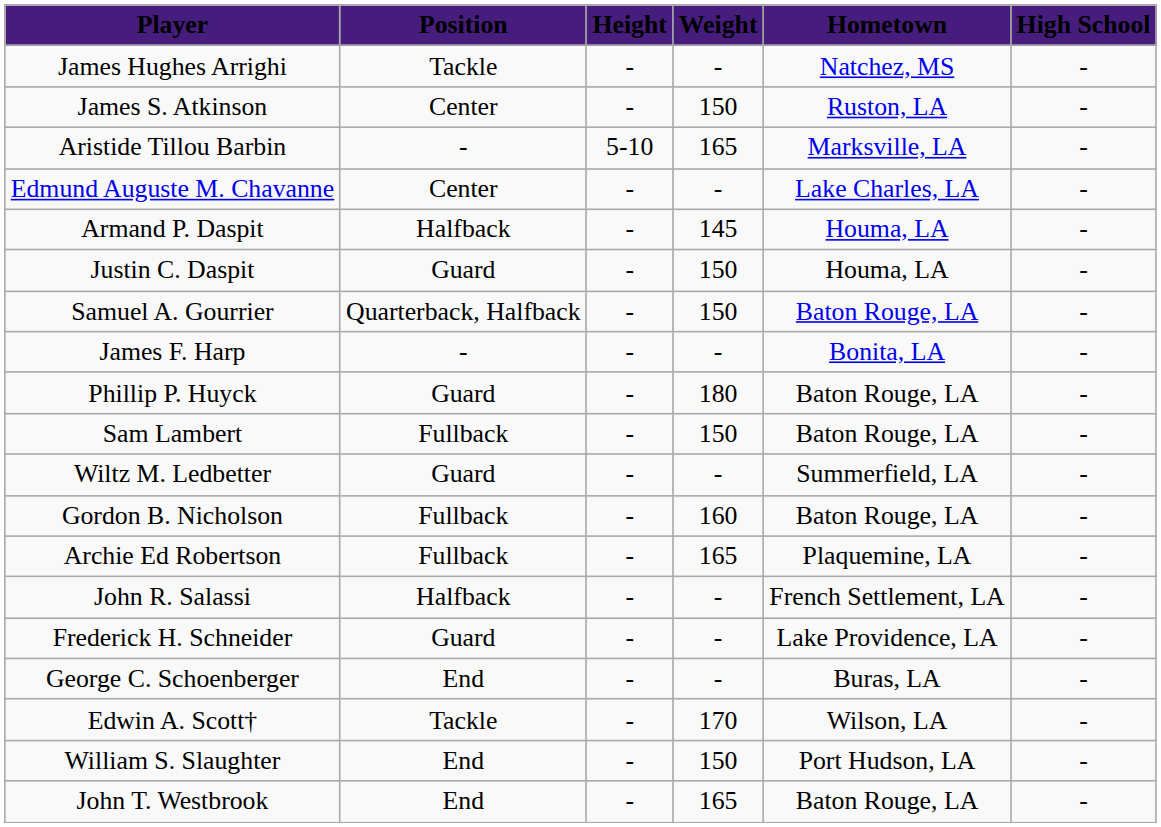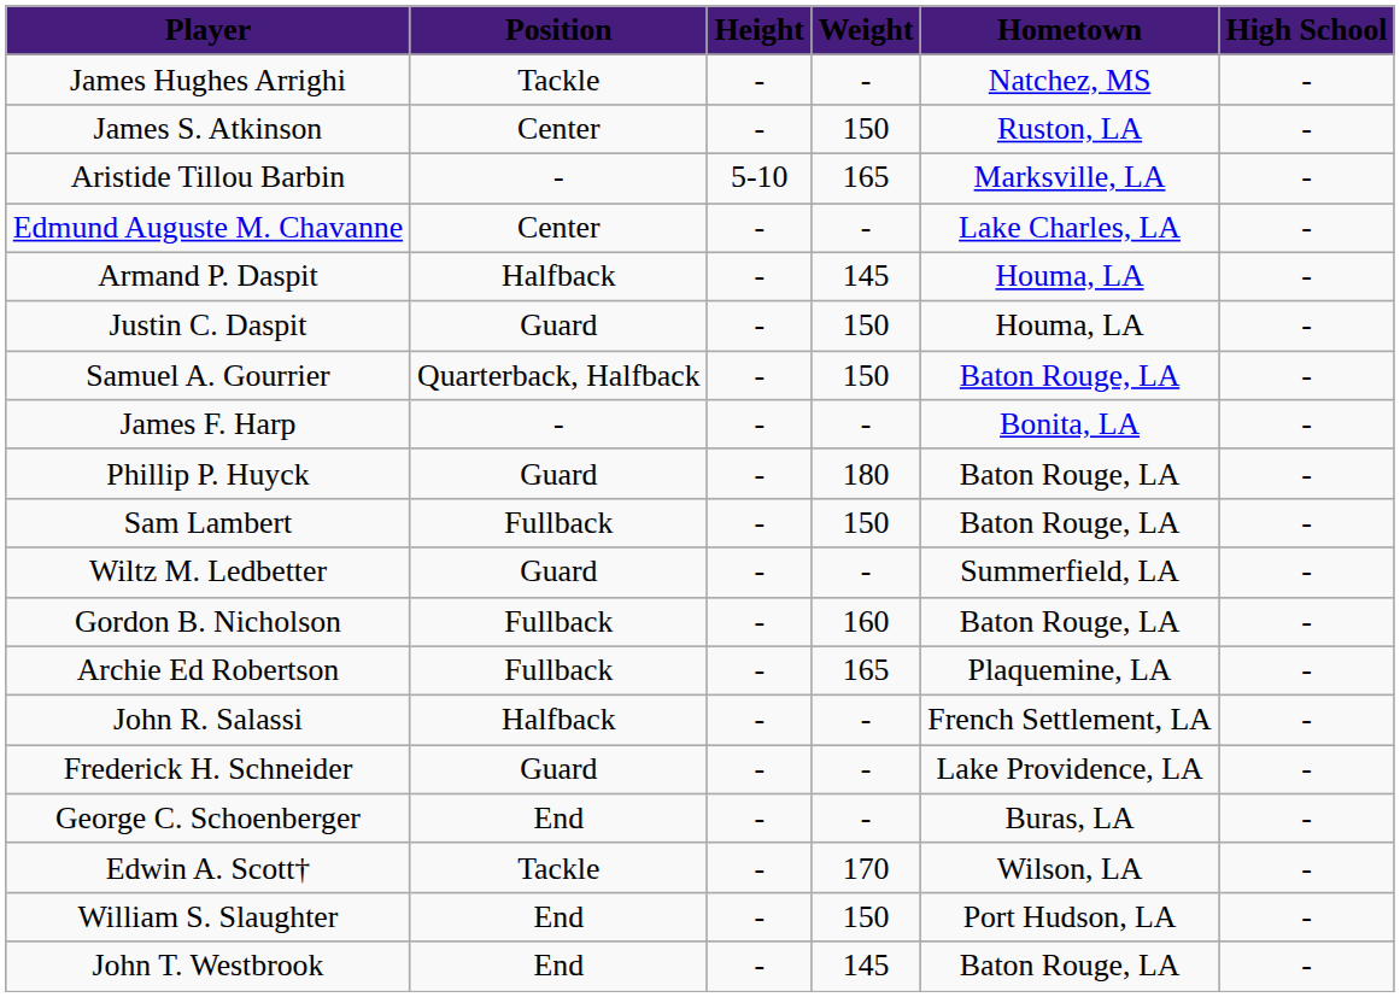John T. Westbrook | Weight: 165 -> 145
